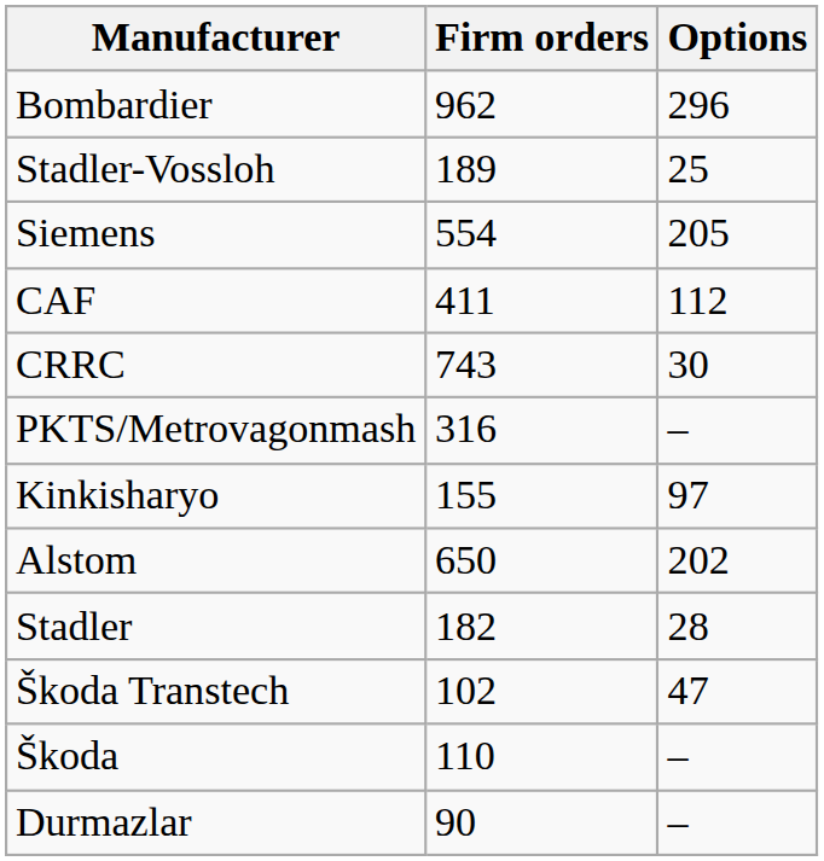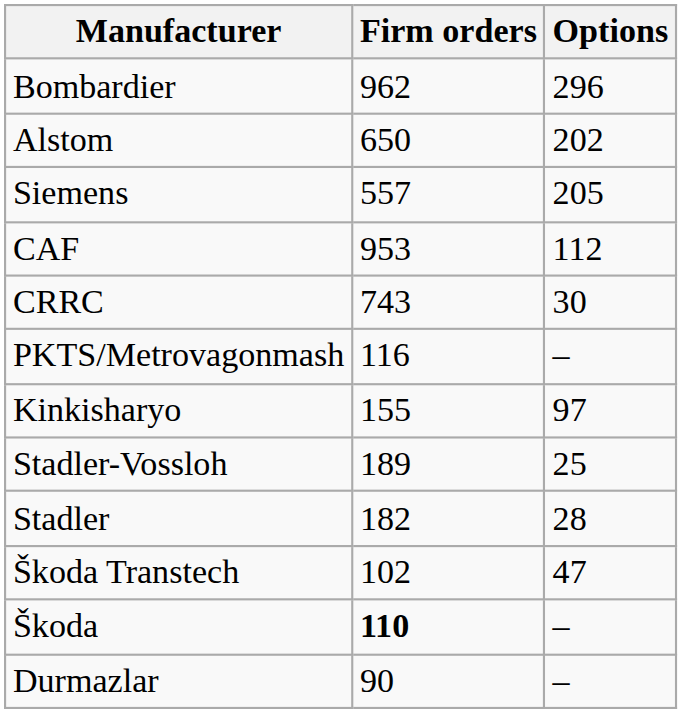rows swapped: Alstom <-> Stadler-Vossloh
Siemens | Firm orders: 554 -> 557
CAF | Firm orders: 411 -> 953
PKTS/Metrovagonmash | Firm orders: 316 -> 116
Škoda | Firm orders: normal -> bold
